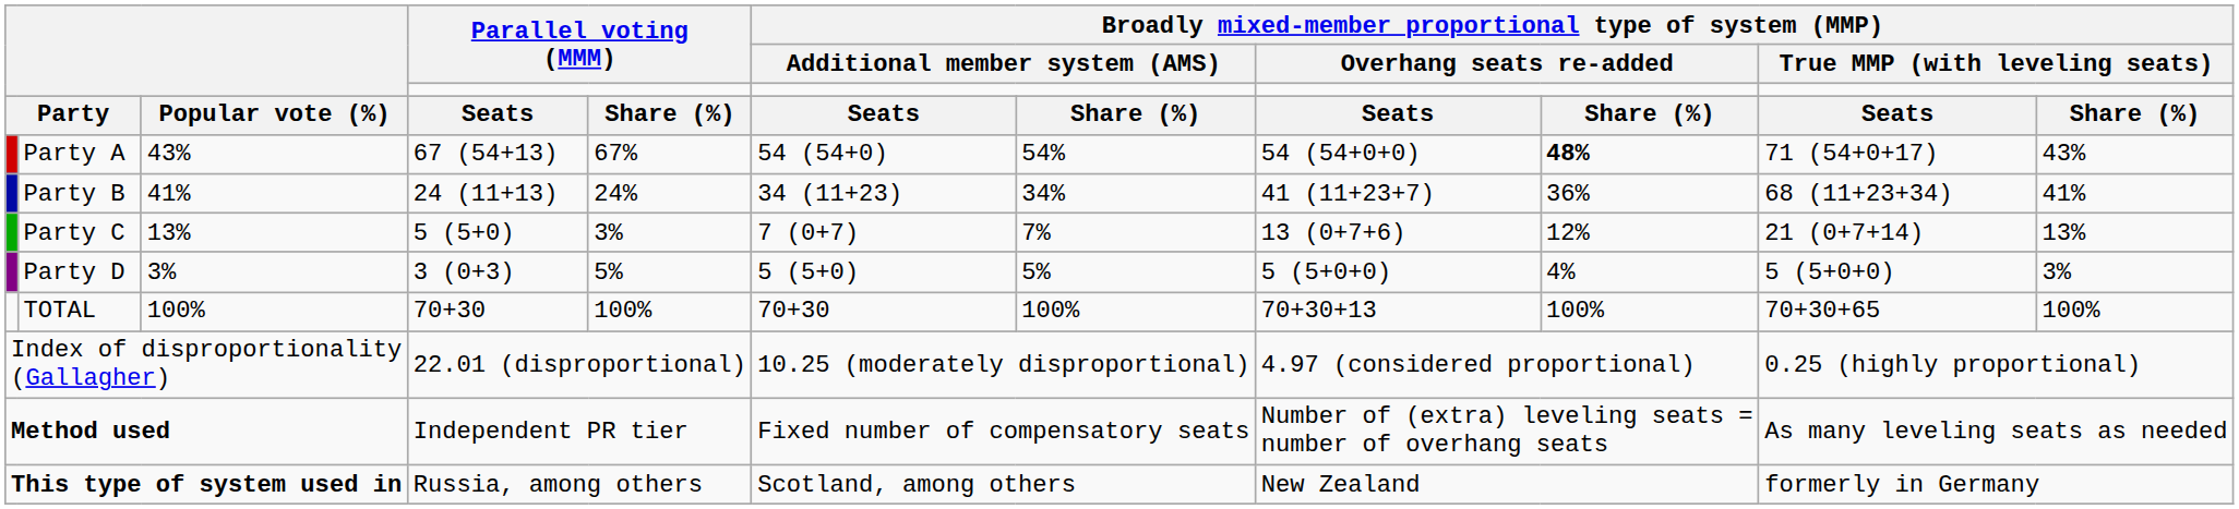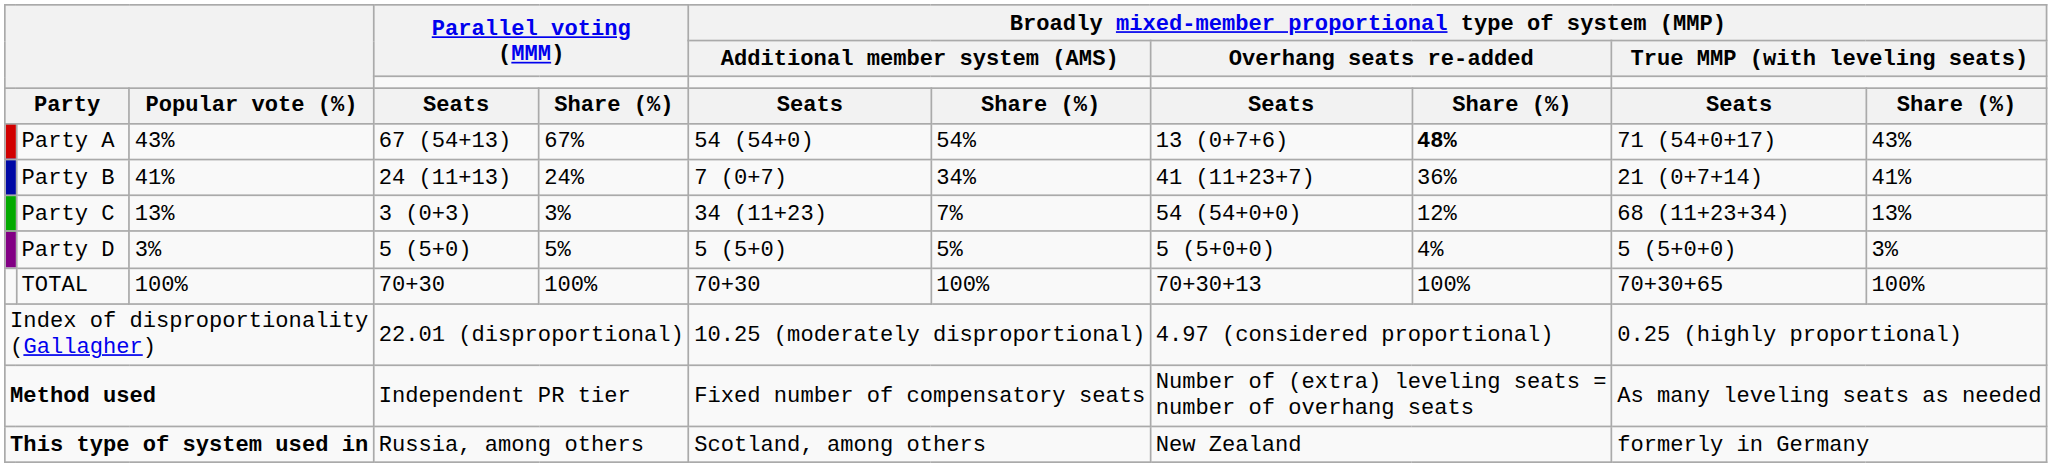Party A | column 8: 54 (54+0+0) -> 13 (0+7+6)
Party B | column 6: 34 (11+23) -> 7 (0+7)
Party B | column 10: 68 (11+23+34) -> 21 (0+7+14)
Party C | column 4: 5 (5+0) -> 3 (0+3)
Party C | column 6: 7 (0+7) -> 34 (11+23)
Party C | column 8: 13 (0+7+6) -> 54 (54+0+0)
Party C | column 10: 21 (0+7+14) -> 68 (11+23+34)
Party D | column 4: 3 (0+3) -> 5 (5+0)
